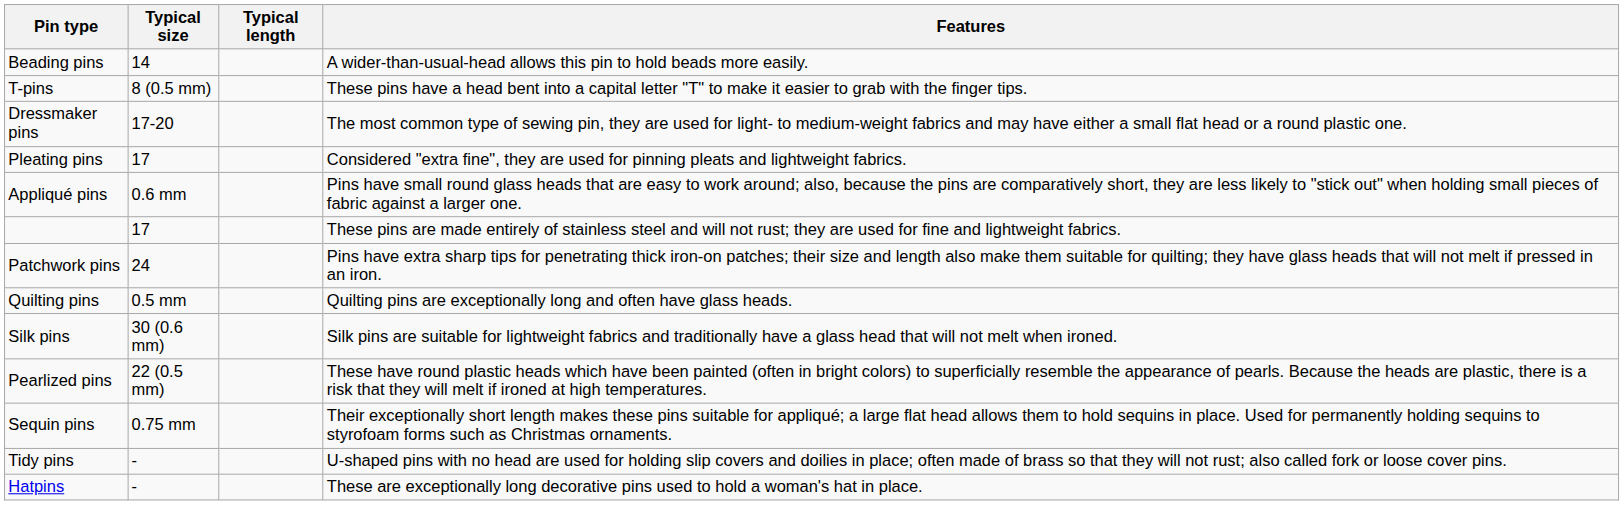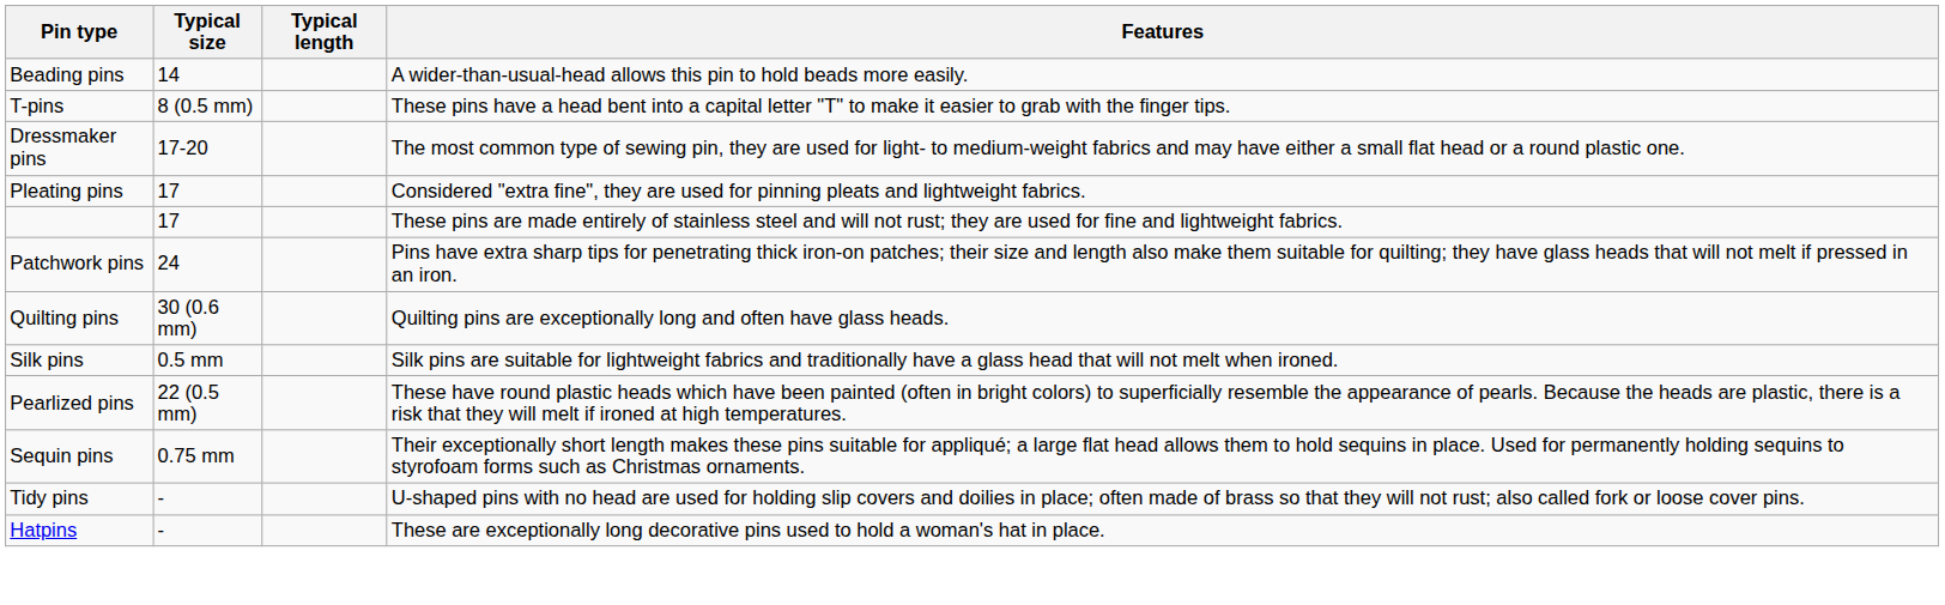- row: Appliqué pins | 0.6 mm | Pins have small round glass heads that are easy to work around; also, because the pins are comparatively short, they are less likely to "stick out" when holding small pieces of fabric against a larger one.
Quilting pins | Typical size: 0.5 mm -> 30 (0.6 mm)
Silk pins | Typical size: 30 (0.6 mm) -> 0.5 mm
